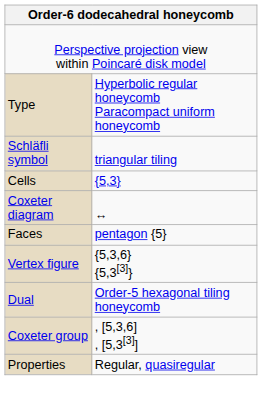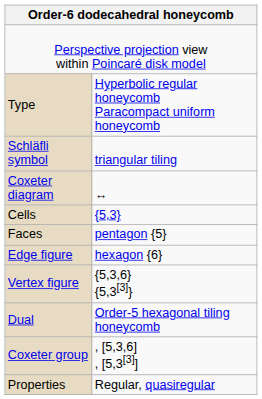rows swapped: Coxeter diagram <-> Cells
+ row: Edge figure | hexagon {6}
